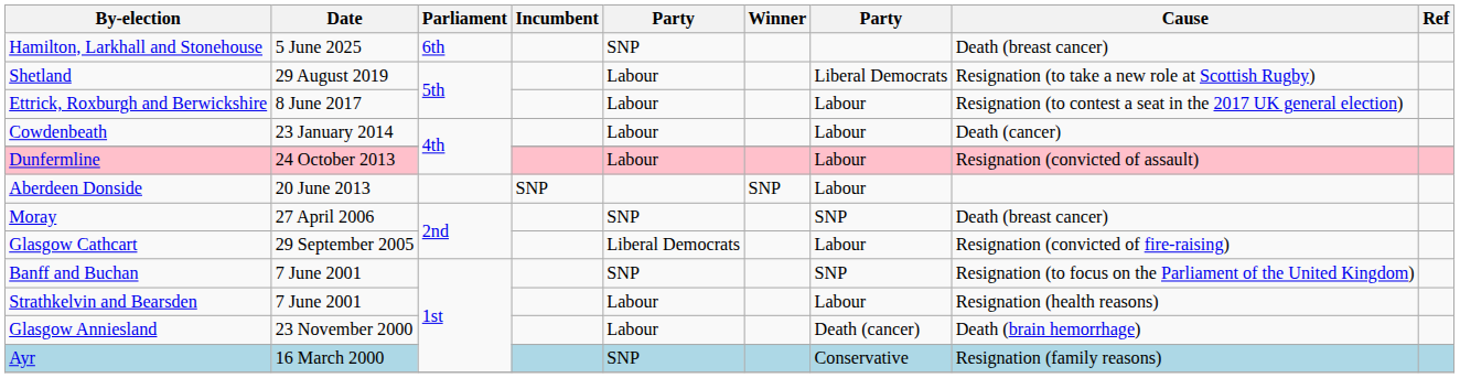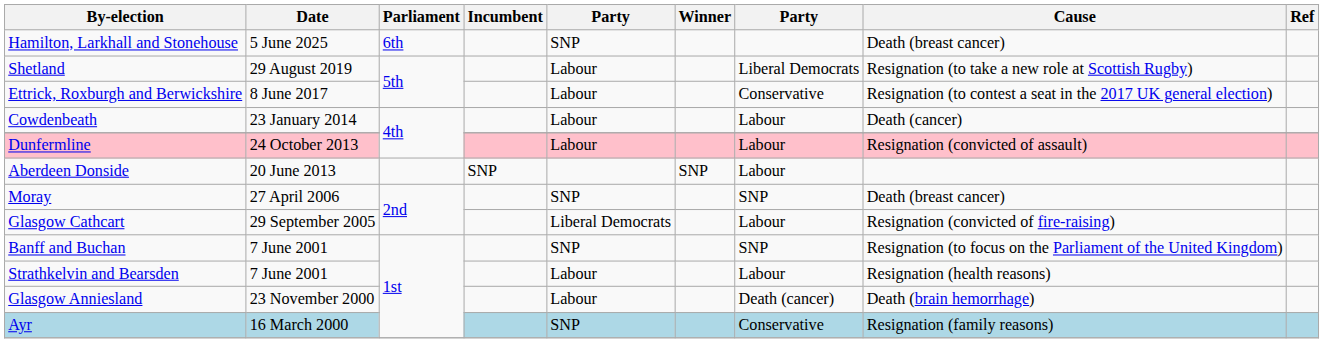Ettrick, Roxburgh and Berwickshire | column 7: Labour -> Conservative
